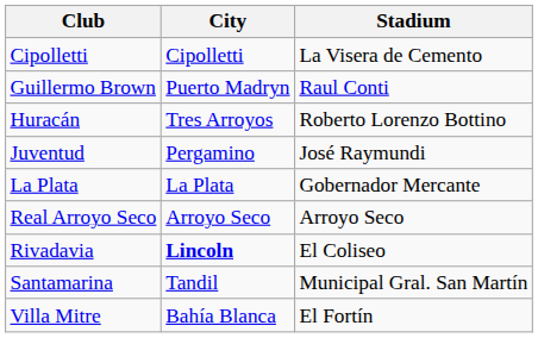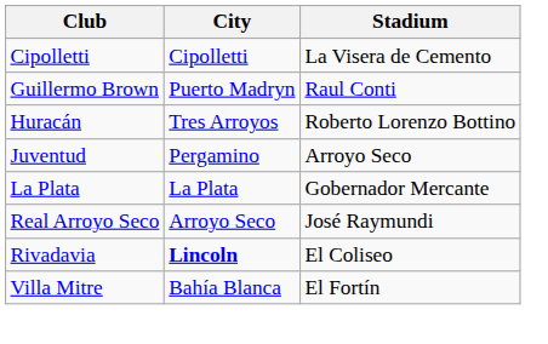Juventud | Stadium: José Raymundi -> Arroyo Seco
Real Arroyo Seco | Stadium: Arroyo Seco -> José Raymundi
- row: Santamarina | Tandil | Municipal Gral. San Martín
